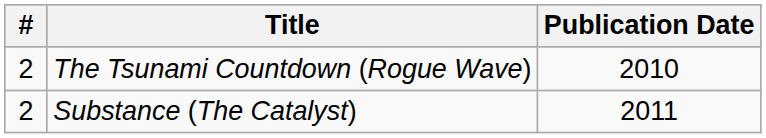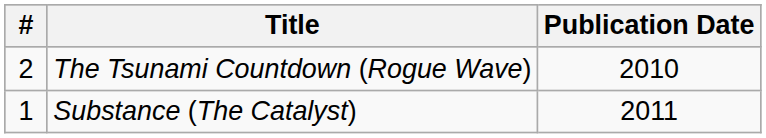Substance (The Catalyst) | #: 2 -> 1
